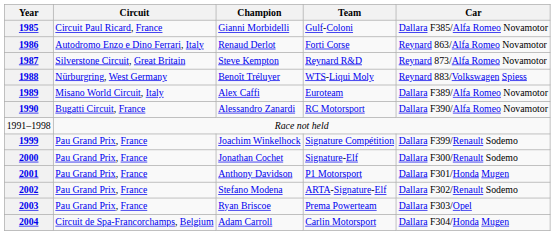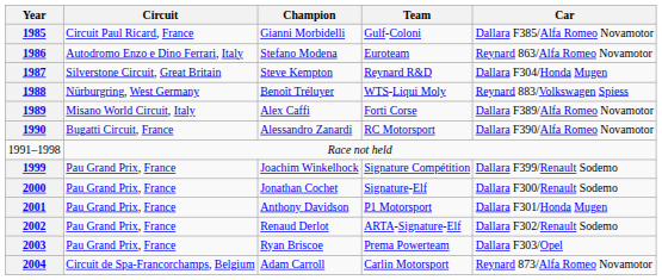1986 | Champion: Renaud Derlot -> Stefano Modena
1986 | Team: Forti Corse -> Euroteam
1987 | Car: Reynard 873/Alfa Romeo Novamotor -> Dallara F304/Honda Mugen
1989 | Team: Euroteam -> Forti Corse
2002 | Champion: Stefano Modena -> Renaud Derlot
2004 | Car: Dallara F304/Honda Mugen -> Reynard 873/Alfa Romeo Novamotor
